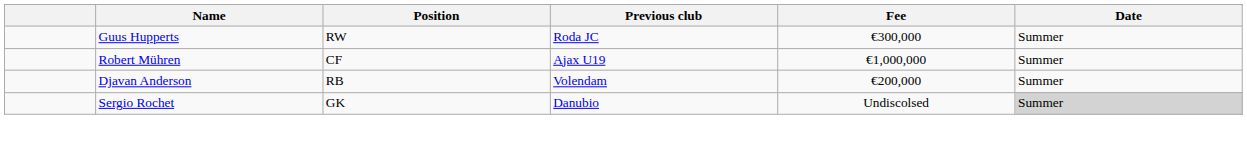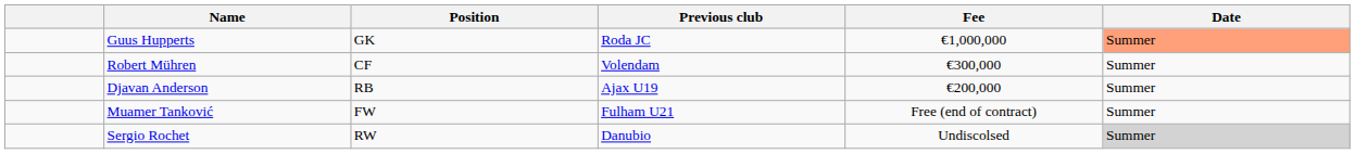Guus Hupperts | Position: RW -> GK
Guus Hupperts | Fee: €300,000 -> €1,000,000
Guus Hupperts | Date: no background -> lightsalmon background
Robert Mühren | Previous club: Ajax U19 -> Volendam
Robert Mühren | Fee: €1,000,000 -> €300,000
Djavan Anderson | Previous club: Volendam -> Ajax U19
+ row: Muamer Tanković | FW | Fulham U21 | Free (end of contract) | Summer
Sergio Rochet | Position: GK -> RW
